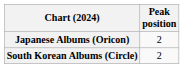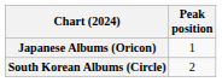Japanese Albums (Oricon) | Peak position: 2 -> 1
